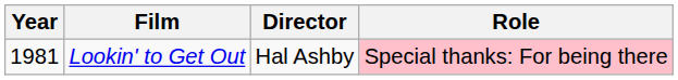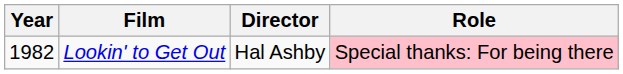Lookin' to Get Out | Year: 1981 -> 1982
